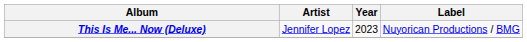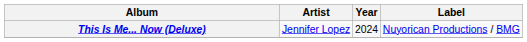This Is Me... Now (Deluxe) | Year: 2023 -> 2024
